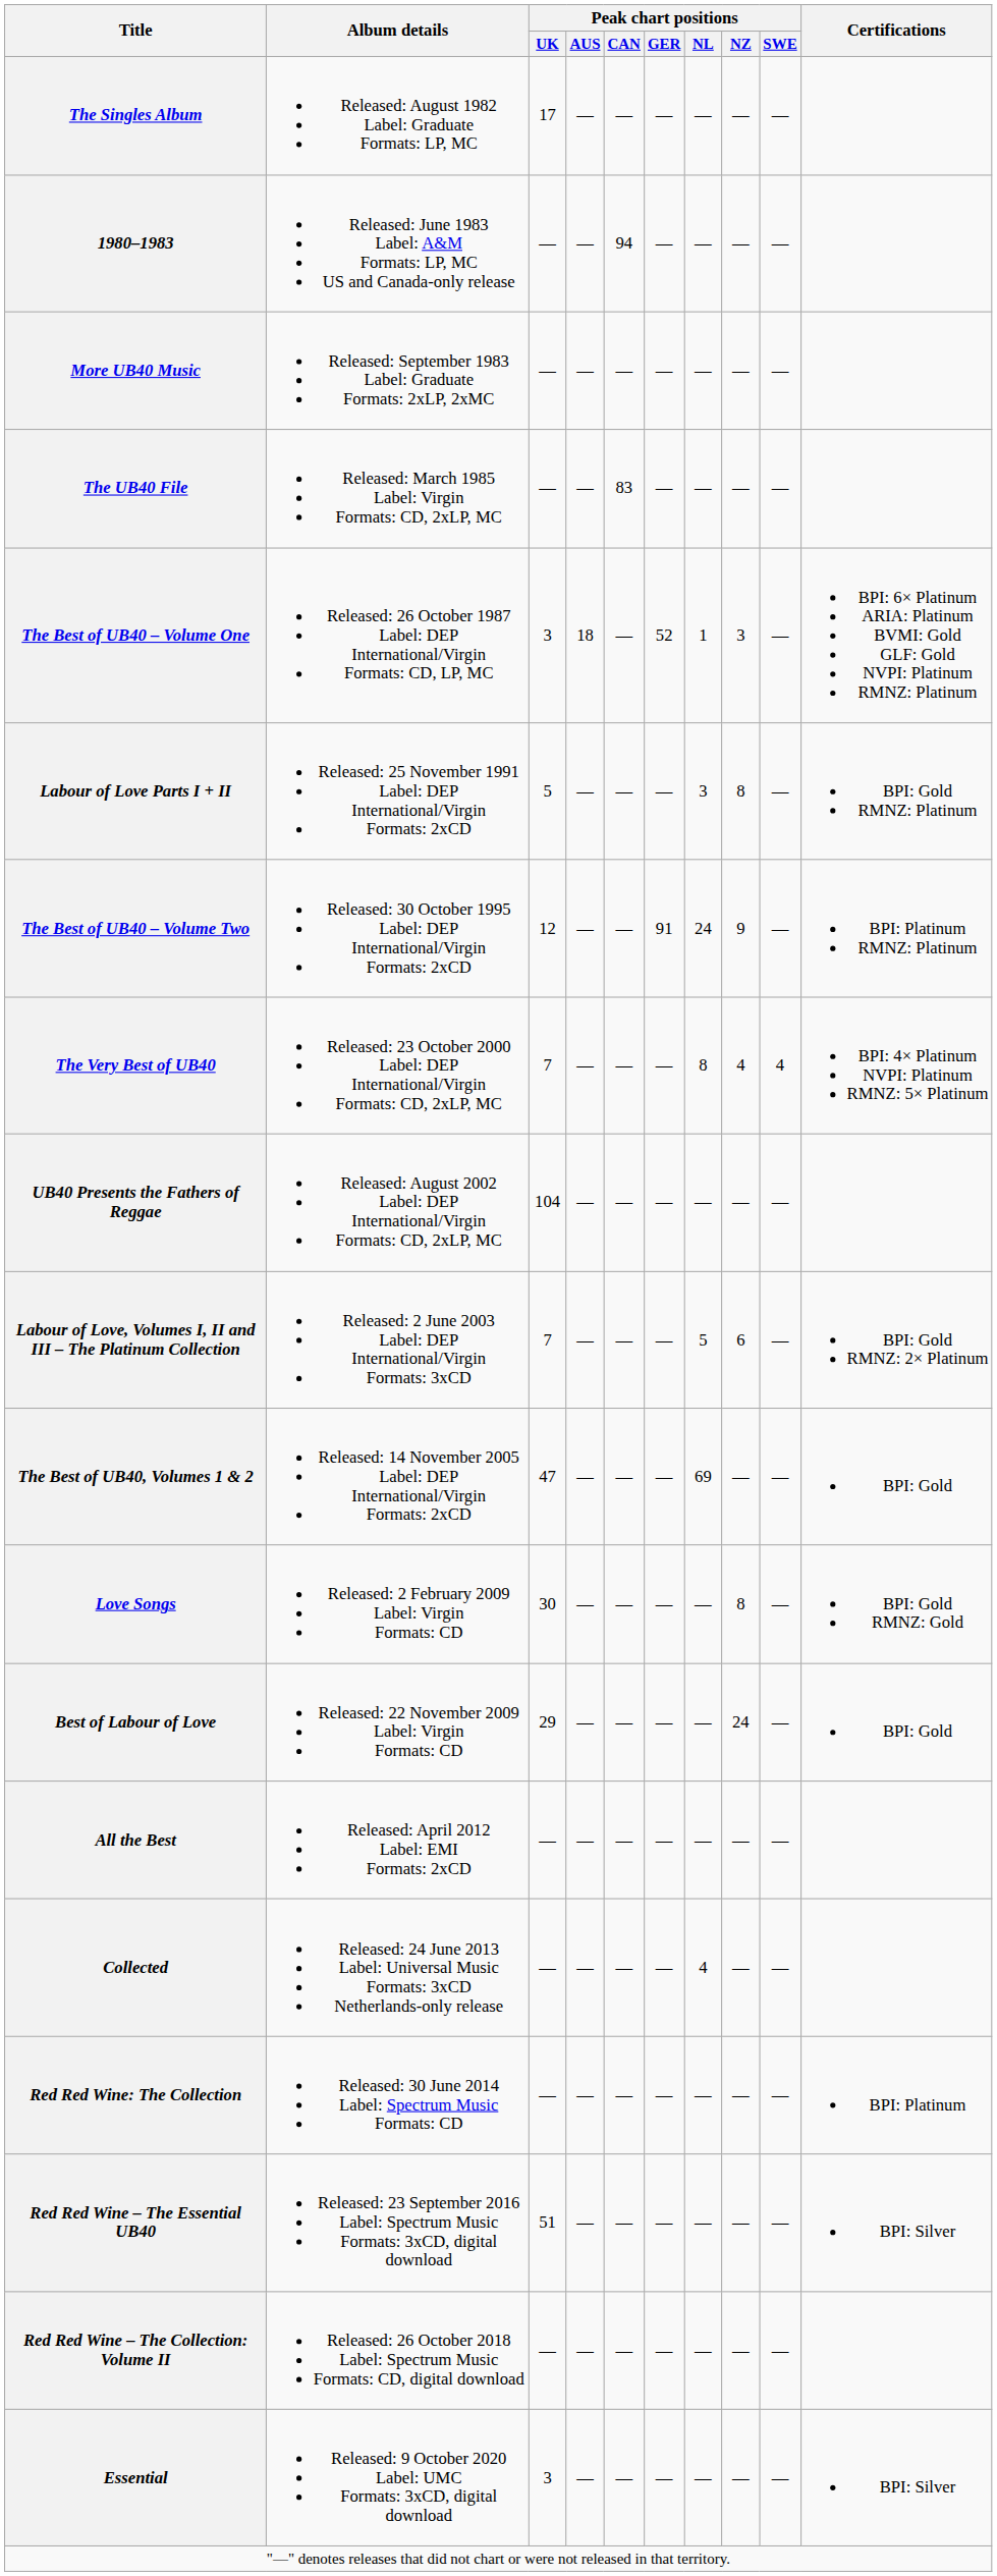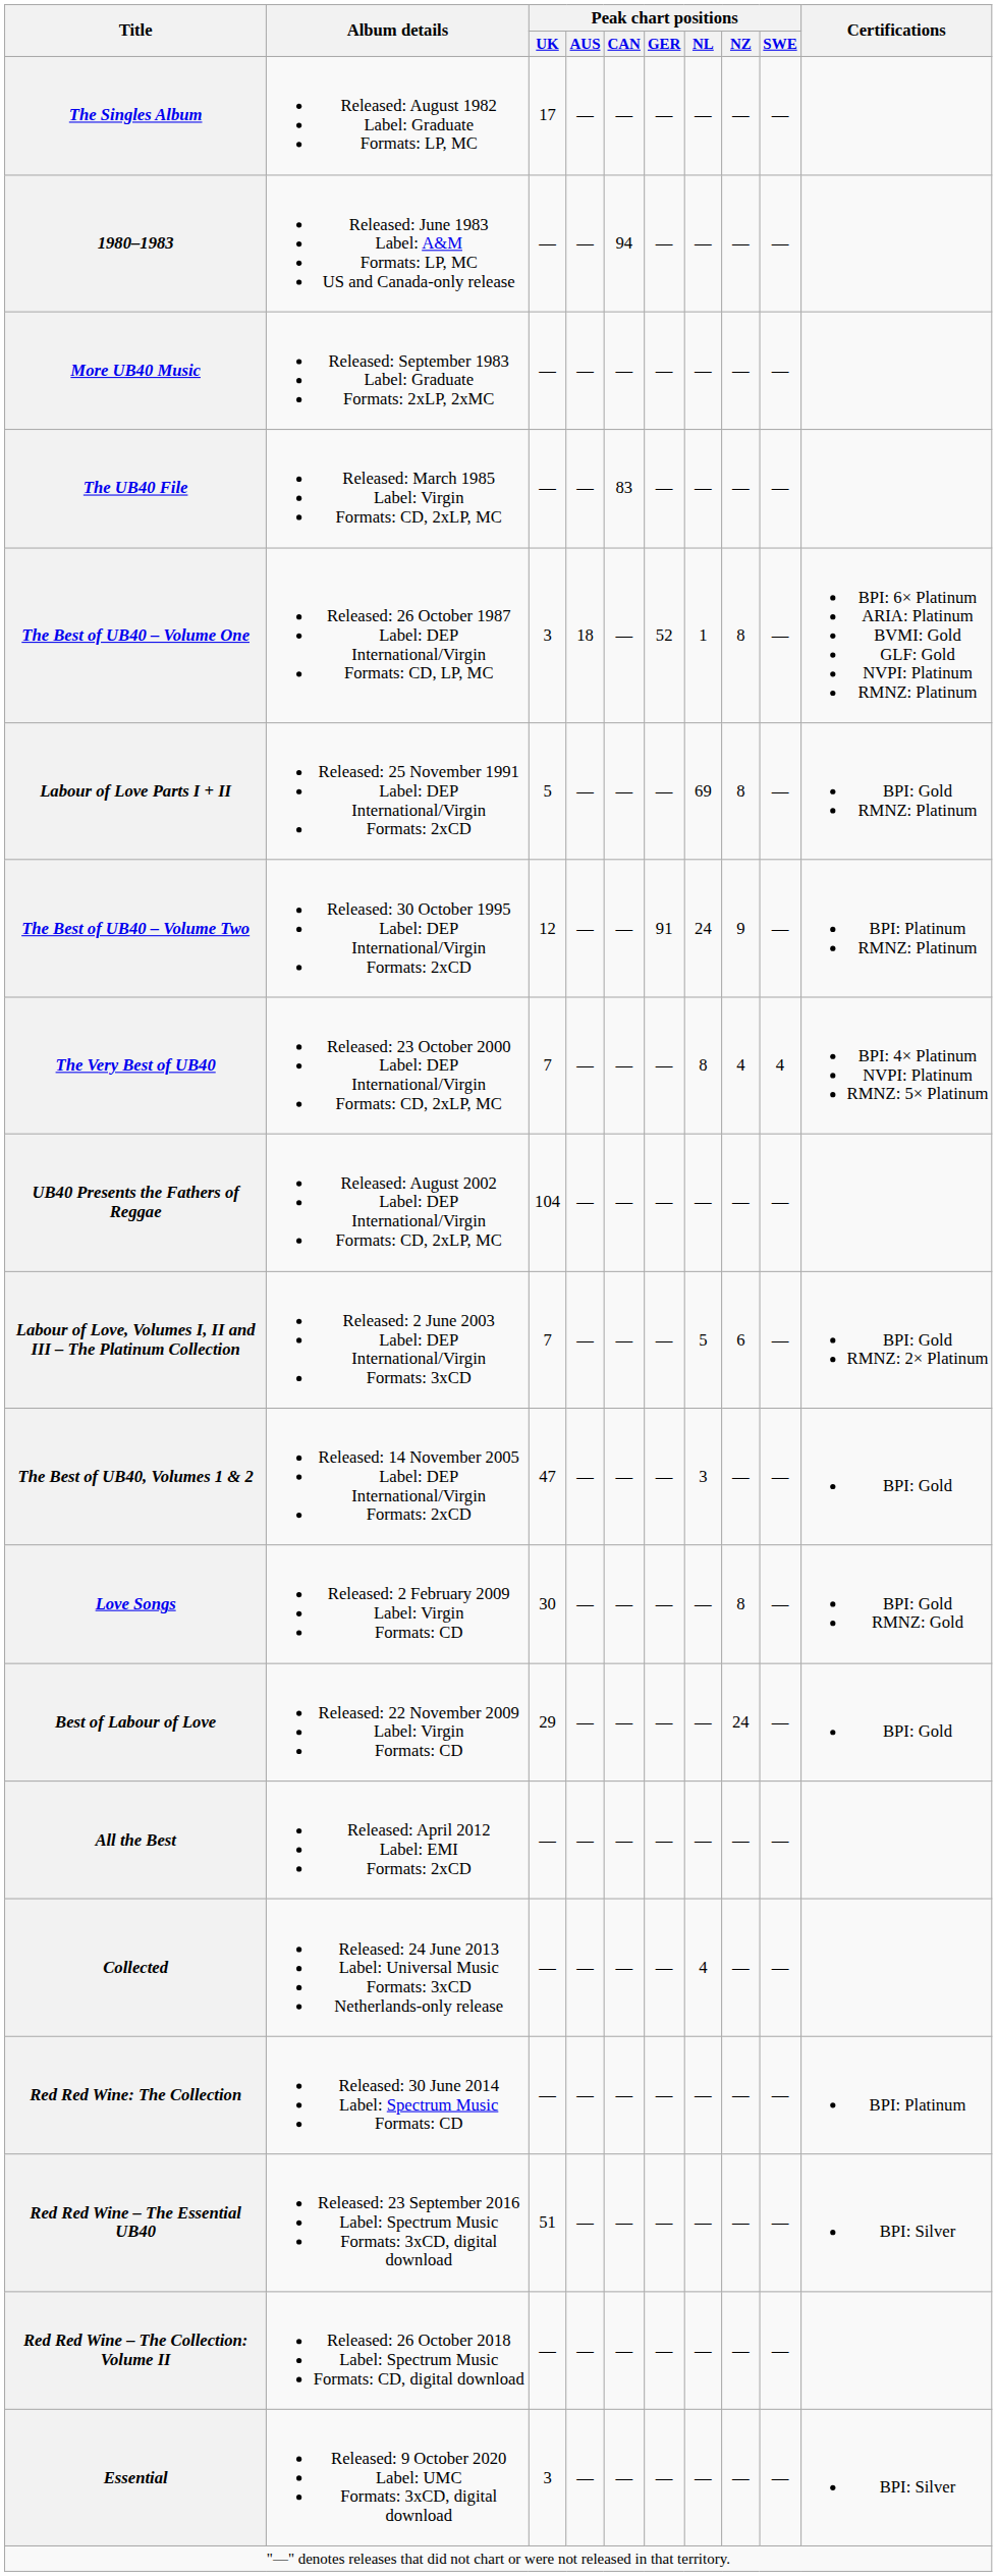The Best of UB40 – Volume One | Peak chart positions / NZ: 3 -> 8
Labour of Love Parts I + II | Peak chart positions / NL: 3 -> 69
The Best of UB40, Volumes 1 & 2 | Peak chart positions / NL: 69 -> 3
